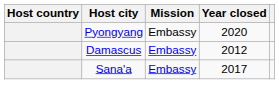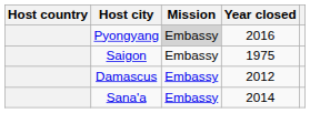Pyongyang | Mission: no background -> lightgrey background
Pyongyang | Year closed: 2020 -> 2016
+ row: Saigon | Embassy | 1975
Sana'a | Year closed: 2017 -> 2014
